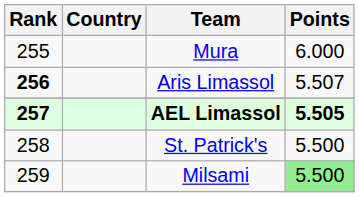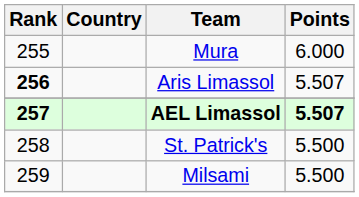AEL Limassol | Points: 5.505 -> 5.507
Milsami | Points: lightgreen background -> no background
